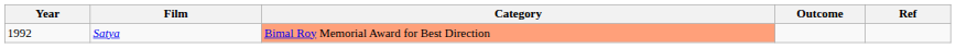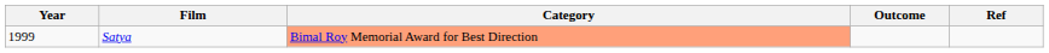Satya | Year: 1992 -> 1999
